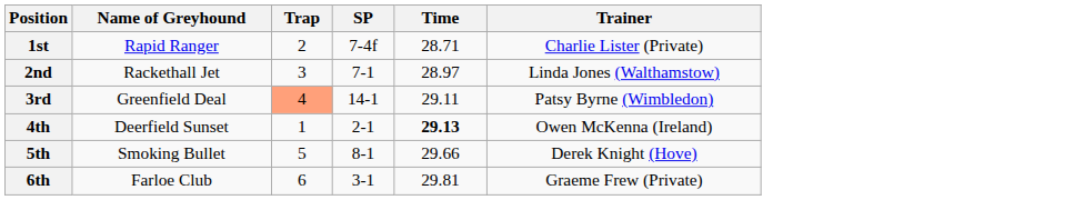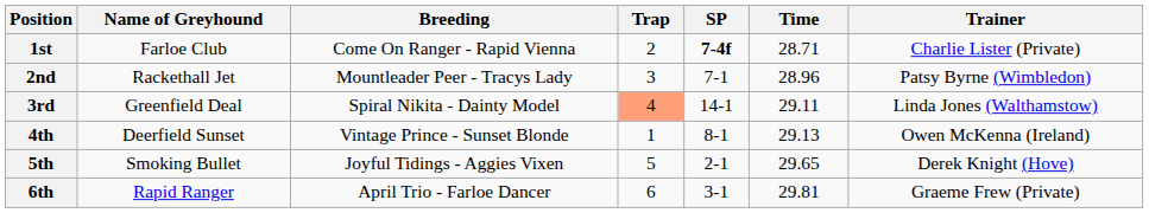+ column: Breeding | Come On Ranger - Rapid Vienna | Mountleader Peer - Tracys Lady | Spiral Nikita - Dainty Model | Vintage Prince - Sunset Blonde | Joyful Tidings - Aggies Vixen | April Trio - Farloe Dancer
1st | Name of Greyhound: Rapid Ranger -> Farloe Club
1st | SP: normal -> bold
2nd | Time: 28.97 -> 28.96
2nd | Trainer: Linda Jones (Walthamstow) -> Patsy Byrne (Wimbledon)
3rd | Trainer: Patsy Byrne (Wimbledon) -> Linda Jones (Walthamstow)
4th | SP: 2-1 -> 8-1
4th | Time: bold -> normal
5th | SP: 8-1 -> 2-1
5th | Time: 29.66 -> 29.65
6th | Name of Greyhound: Farloe Club -> Rapid Ranger
